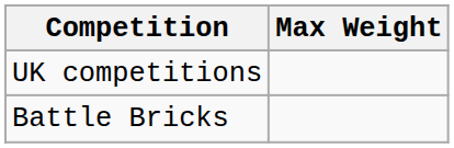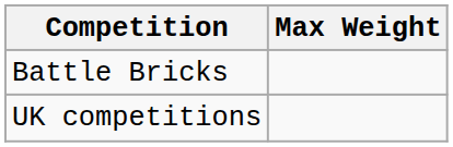rows swapped: Battle Bricks <-> UK competitions
